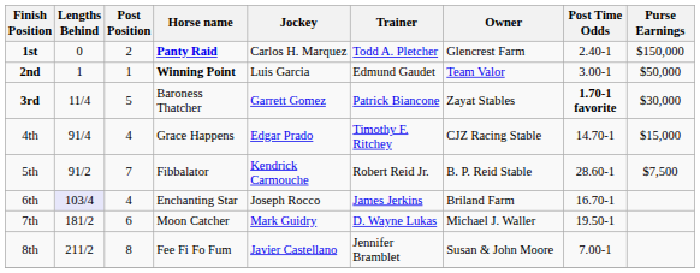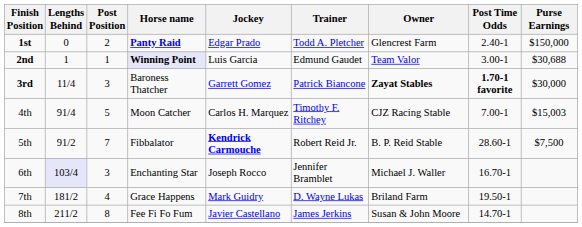1st | Jockey: Carlos H. Marquez -> Edgar Prado
2nd | Horse name: no background -> lavender background
2nd | Purse Earnings: $50,000 -> $30,688
3rd | Post Position: 5 -> 3
3rd | Owner: normal -> bold
4th | Post Position: 4 -> 5
4th | Horse name: Grace Happens -> Moon Catcher
4th | Jockey: Edgar Prado -> Carlos H. Marquez
4th | Post Time Odds: 14.70-1 -> 7.00-1
4th | Purse Earnings: $15,000 -> $15,003
5th | Jockey: normal -> bold
6th | Post Position: 4 -> 3
6th | Trainer: James Jerkins -> Jennifer Bramblet
6th | Owner: Briland Farm -> Michael J. Waller
7th | Post Position: 6 -> 4
7th | Horse name: Moon Catcher -> Grace Happens
7th | Owner: Michael J. Waller -> Briland Farm
8th | Trainer: Jennifer Bramblet -> James Jerkins
8th | Post Time Odds: 7.00-1 -> 14.70-1
